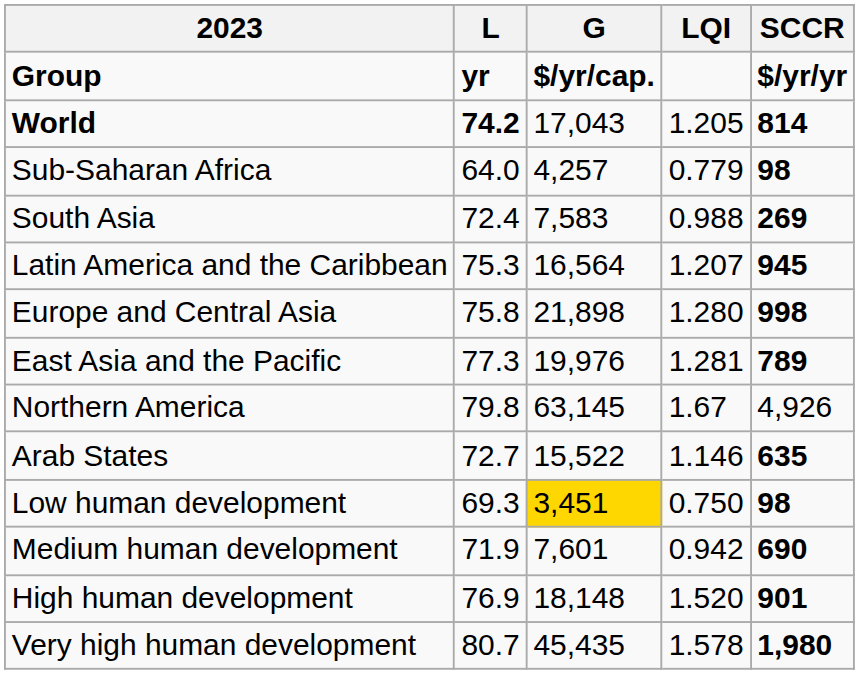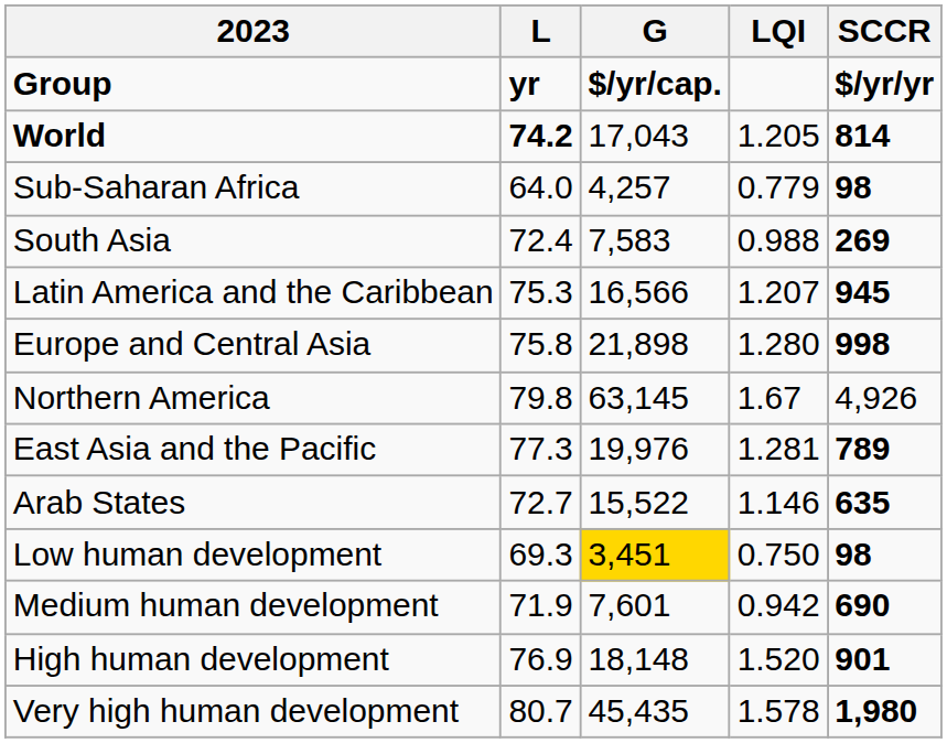Latin America and the Caribbean | G: 16,564 -> 16,566
rows swapped: East Asia and the Pacific <-> Northern America
